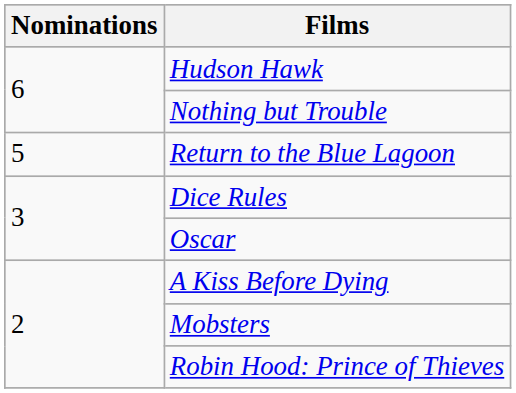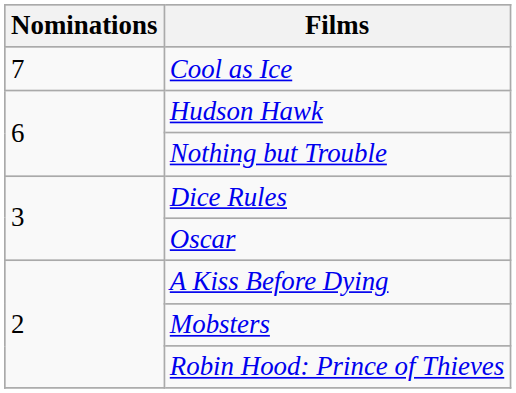+ row: 7 | Cool as Ice
- row: 5 | Return to the Blue Lagoon
